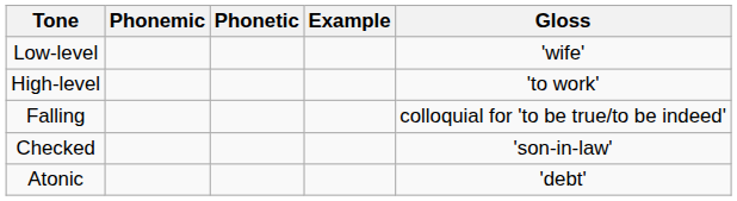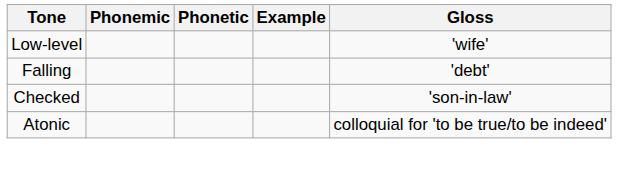- row: High-level | 'to work'
Falling | Gloss: colloquial for 'to be true/to be indeed' -> 'debt'
Atonic | Gloss: 'debt' -> colloquial for 'to be true/to be indeed'
